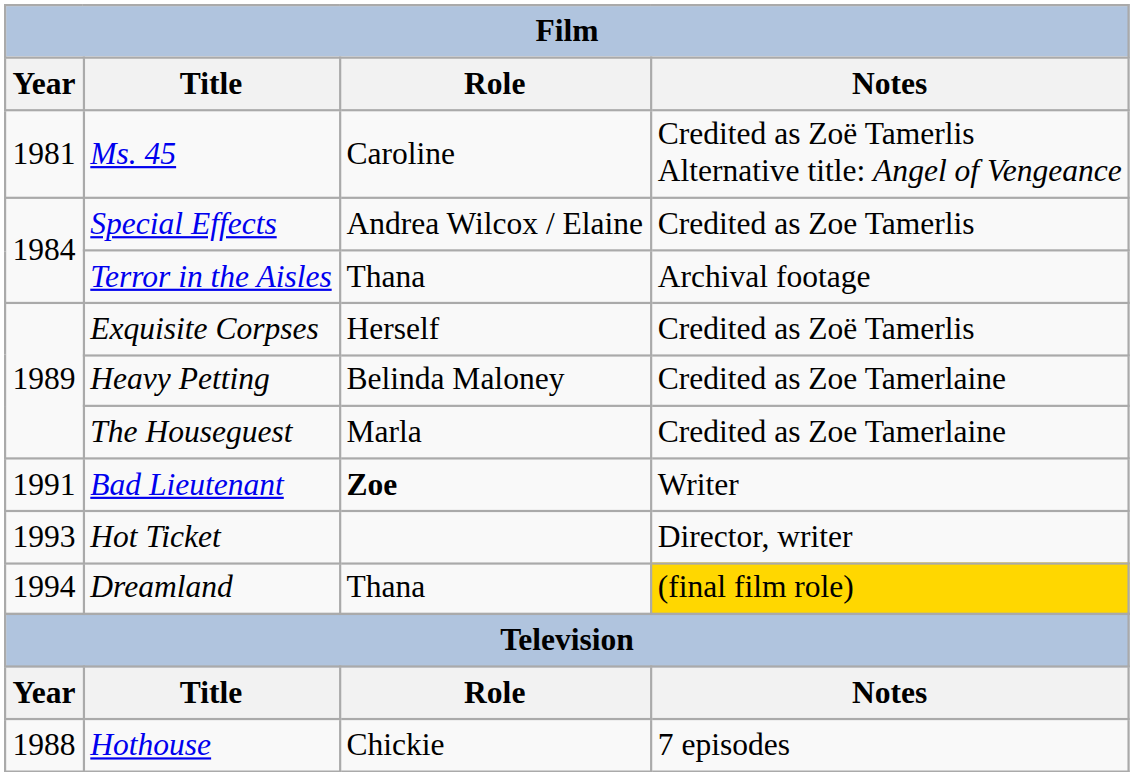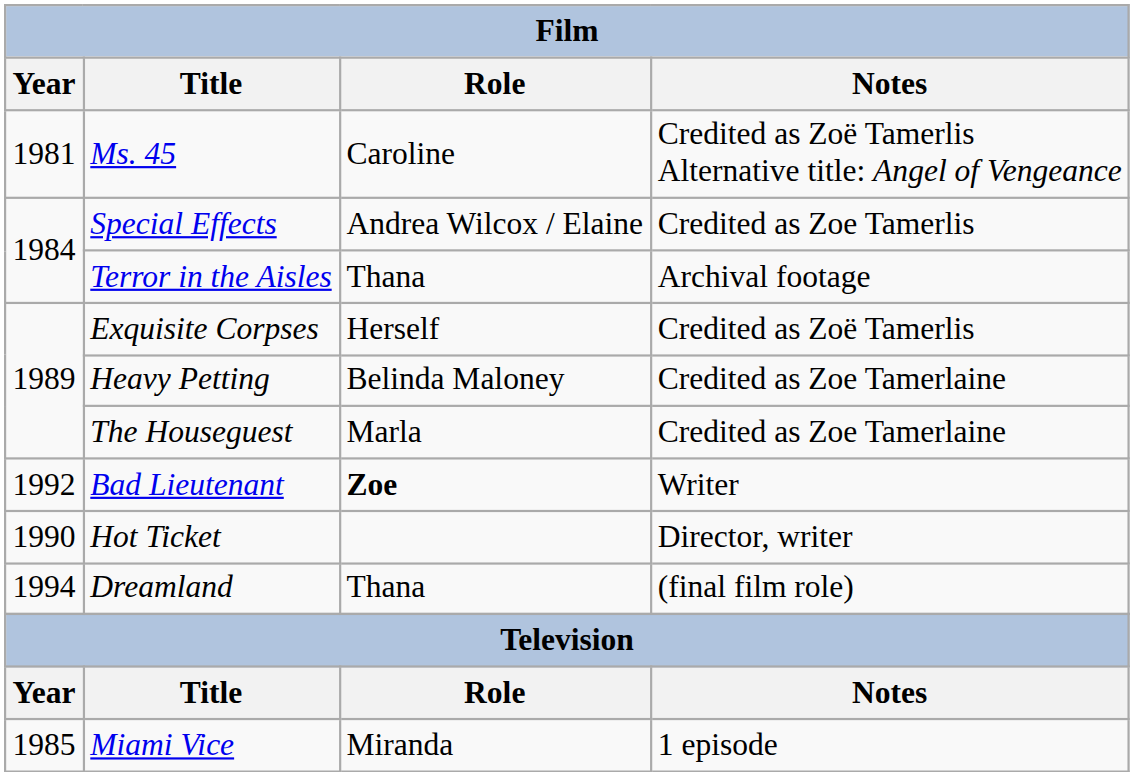Bad Lieutenant | Year: 1991 -> 1992
Hot Ticket | Year: 1993 -> 1990
Dreamland | Notes: gold background -> no background
+ row: 1985 | Miami Vice | Miranda | 1 episode
- row: 1988 | Hothouse | Chickie | 7 episodes
